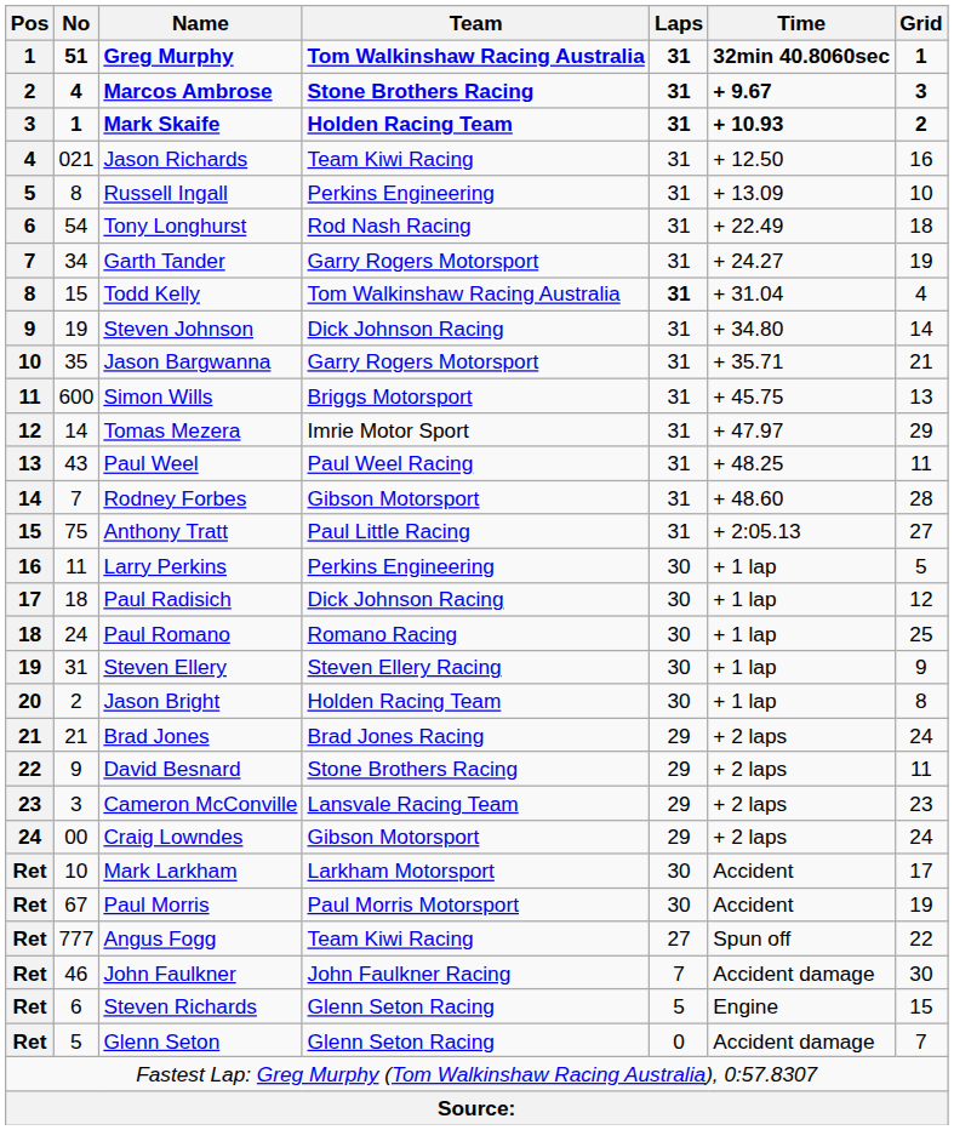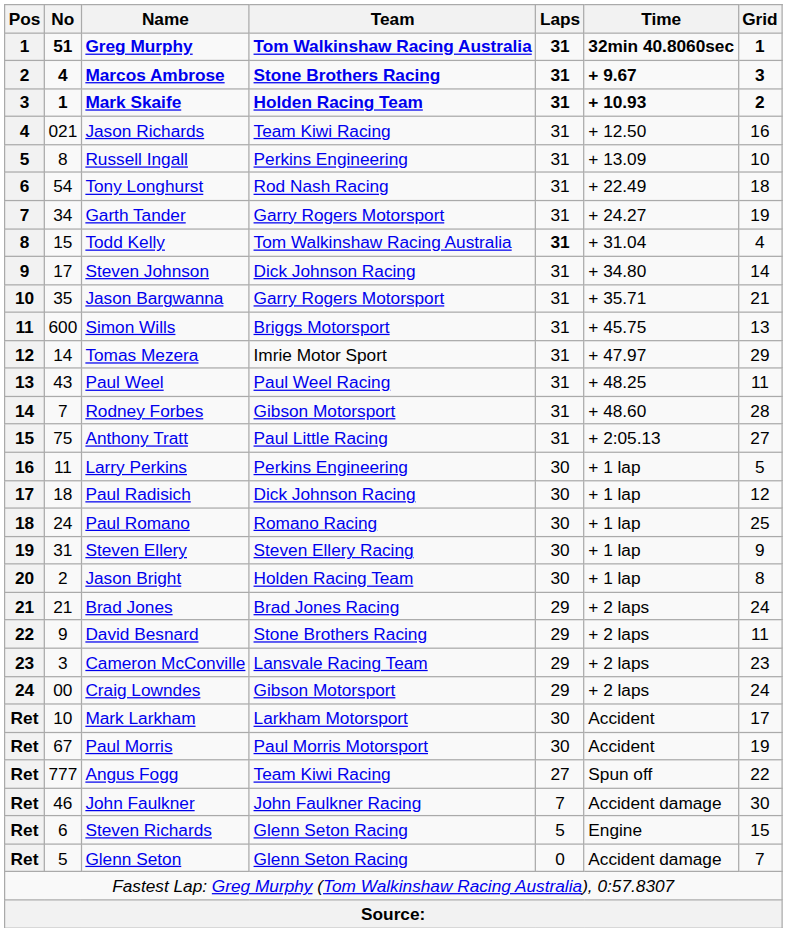Steven Johnson | No: 19 -> 17
